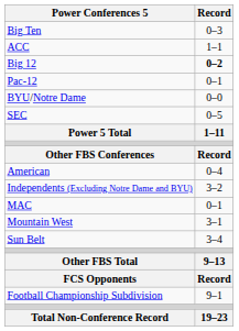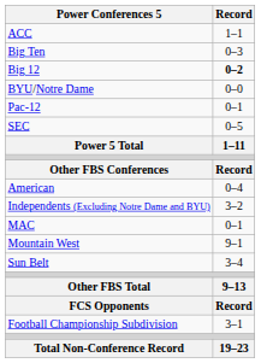rows swapped: ACC <-> Big Ten
rows swapped: Pac-12 <-> BYU/Notre Dame
Mountain West | Record: 3–1 -> 9–1
Football Championship Subdivision | Record: 9–1 -> 3–1
